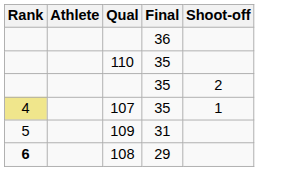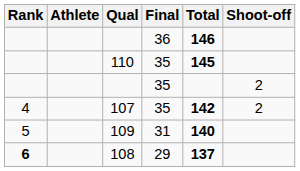+ column: Total | 146 | 145 | 142 | 140 | 137
107 | Rank: khaki background -> no background
107 | Shoot-off: 1 -> 2
